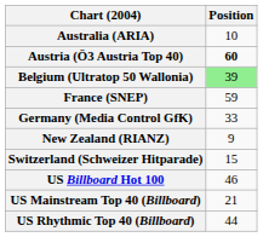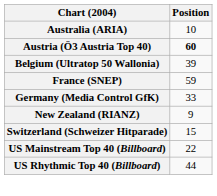Belgium (Ultratop 50 Wallonia) | Position: lightgreen background -> no background
- row: US Billboard Hot 100 | 46
US Mainstream Top 40 (Billboard) | Position: 21 -> 22
